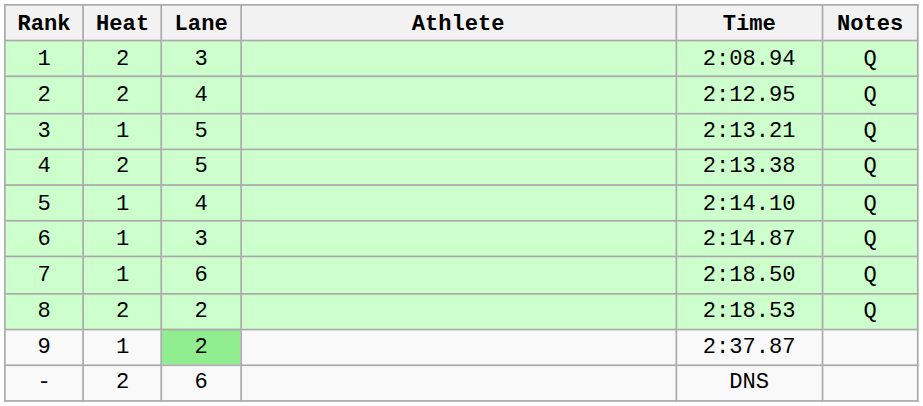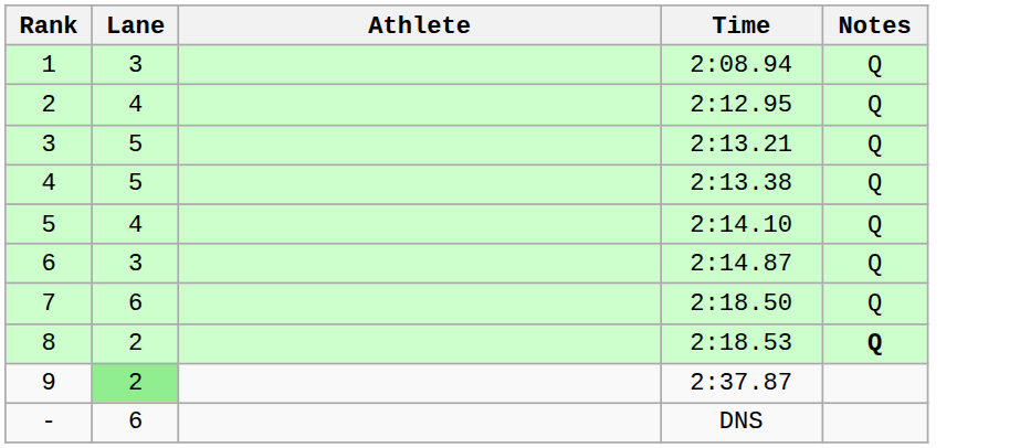- column: Heat | 2 | 2 | 1 | 2 | 1 | 1 | 1 | 2 | 1 | 2
8 | Notes: normal -> bold
